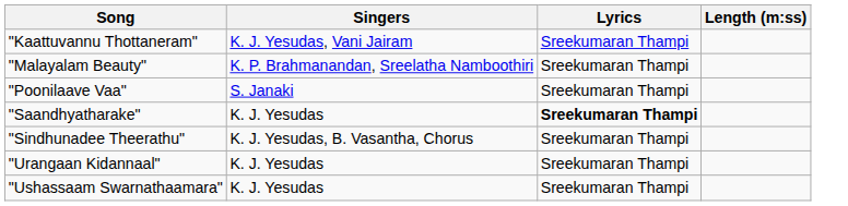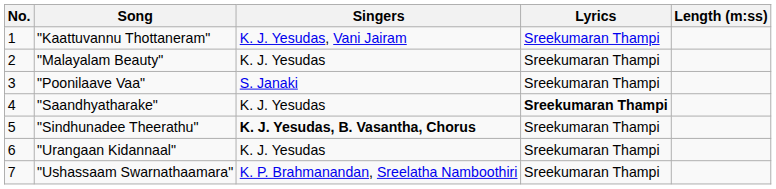+ column: No. | 1 | 2 | 3 | 4 | 5 | 6 | 7
"Malayalam Beauty" | Singers: K. P. Brahmanandan, Sreelatha Namboothiri -> K. J. Yesudas
"Sindhunadee Theerathu" | Singers: normal -> bold
"Ushassaam Swarnathaamara" | Singers: K. J. Yesudas -> K. P. Brahmanandan, Sreelatha Namboothiri
